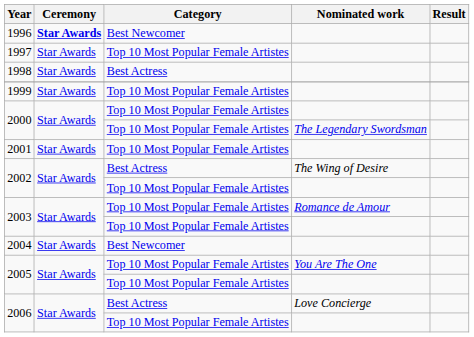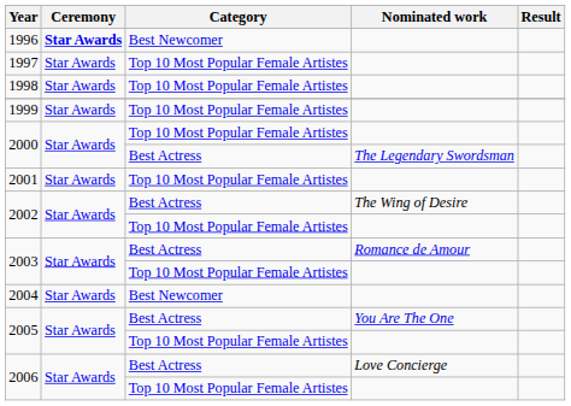1998 | Category: Best Actress -> Top 10 Most Popular Female Artistes
2000 / The Legendary Swordsman | Category: Top 10 Most Popular Female Artistes -> Best Actress
2003 / Romance de Amour | Category: Top 10 Most Popular Female Artistes -> Best Actress
2005 / You Are The One | Category: Top 10 Most Popular Female Artistes -> Best Actress
